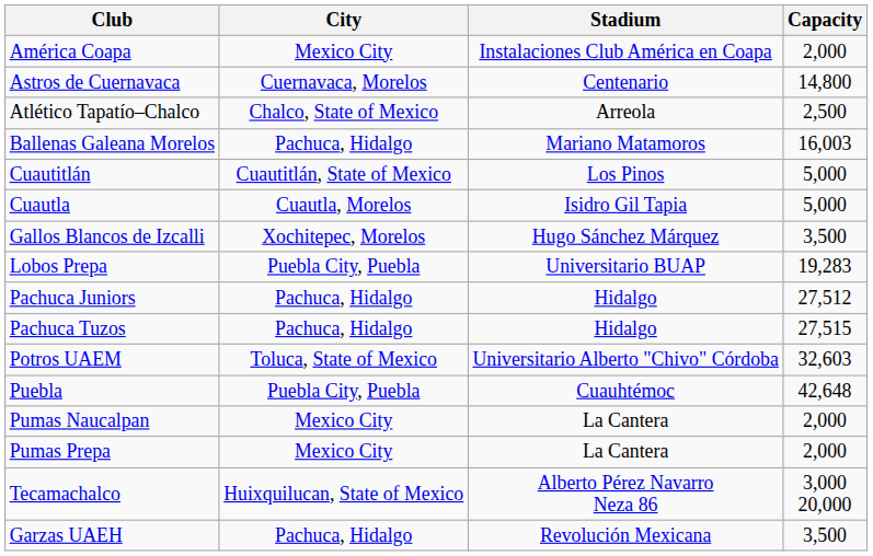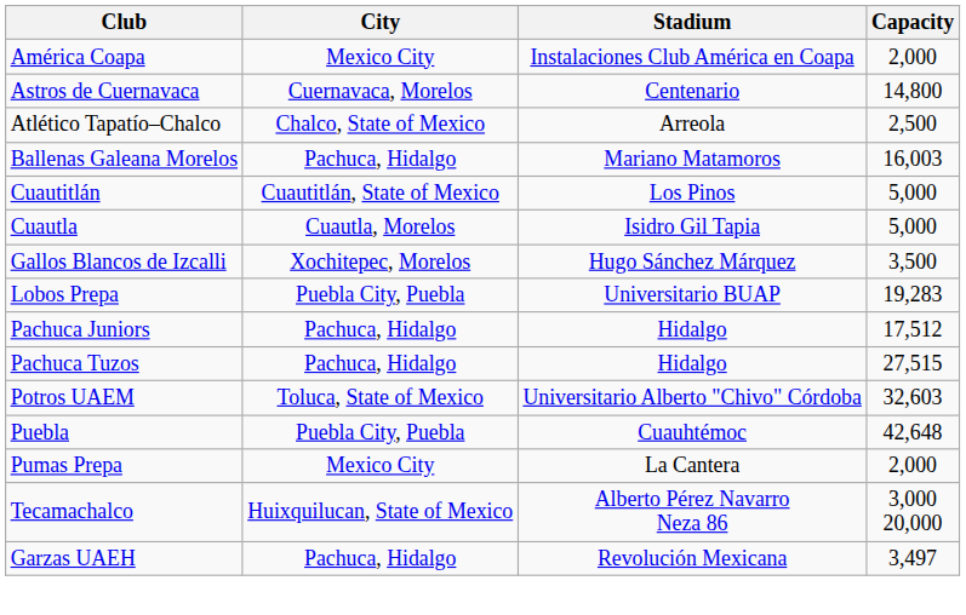Pachuca Juniors | Capacity: 27,512 -> 17,512
- row: Pumas Naucalpan | Mexico City | La Cantera | 2,000
Garzas UAEH | Capacity: 3,500 -> 3,497
